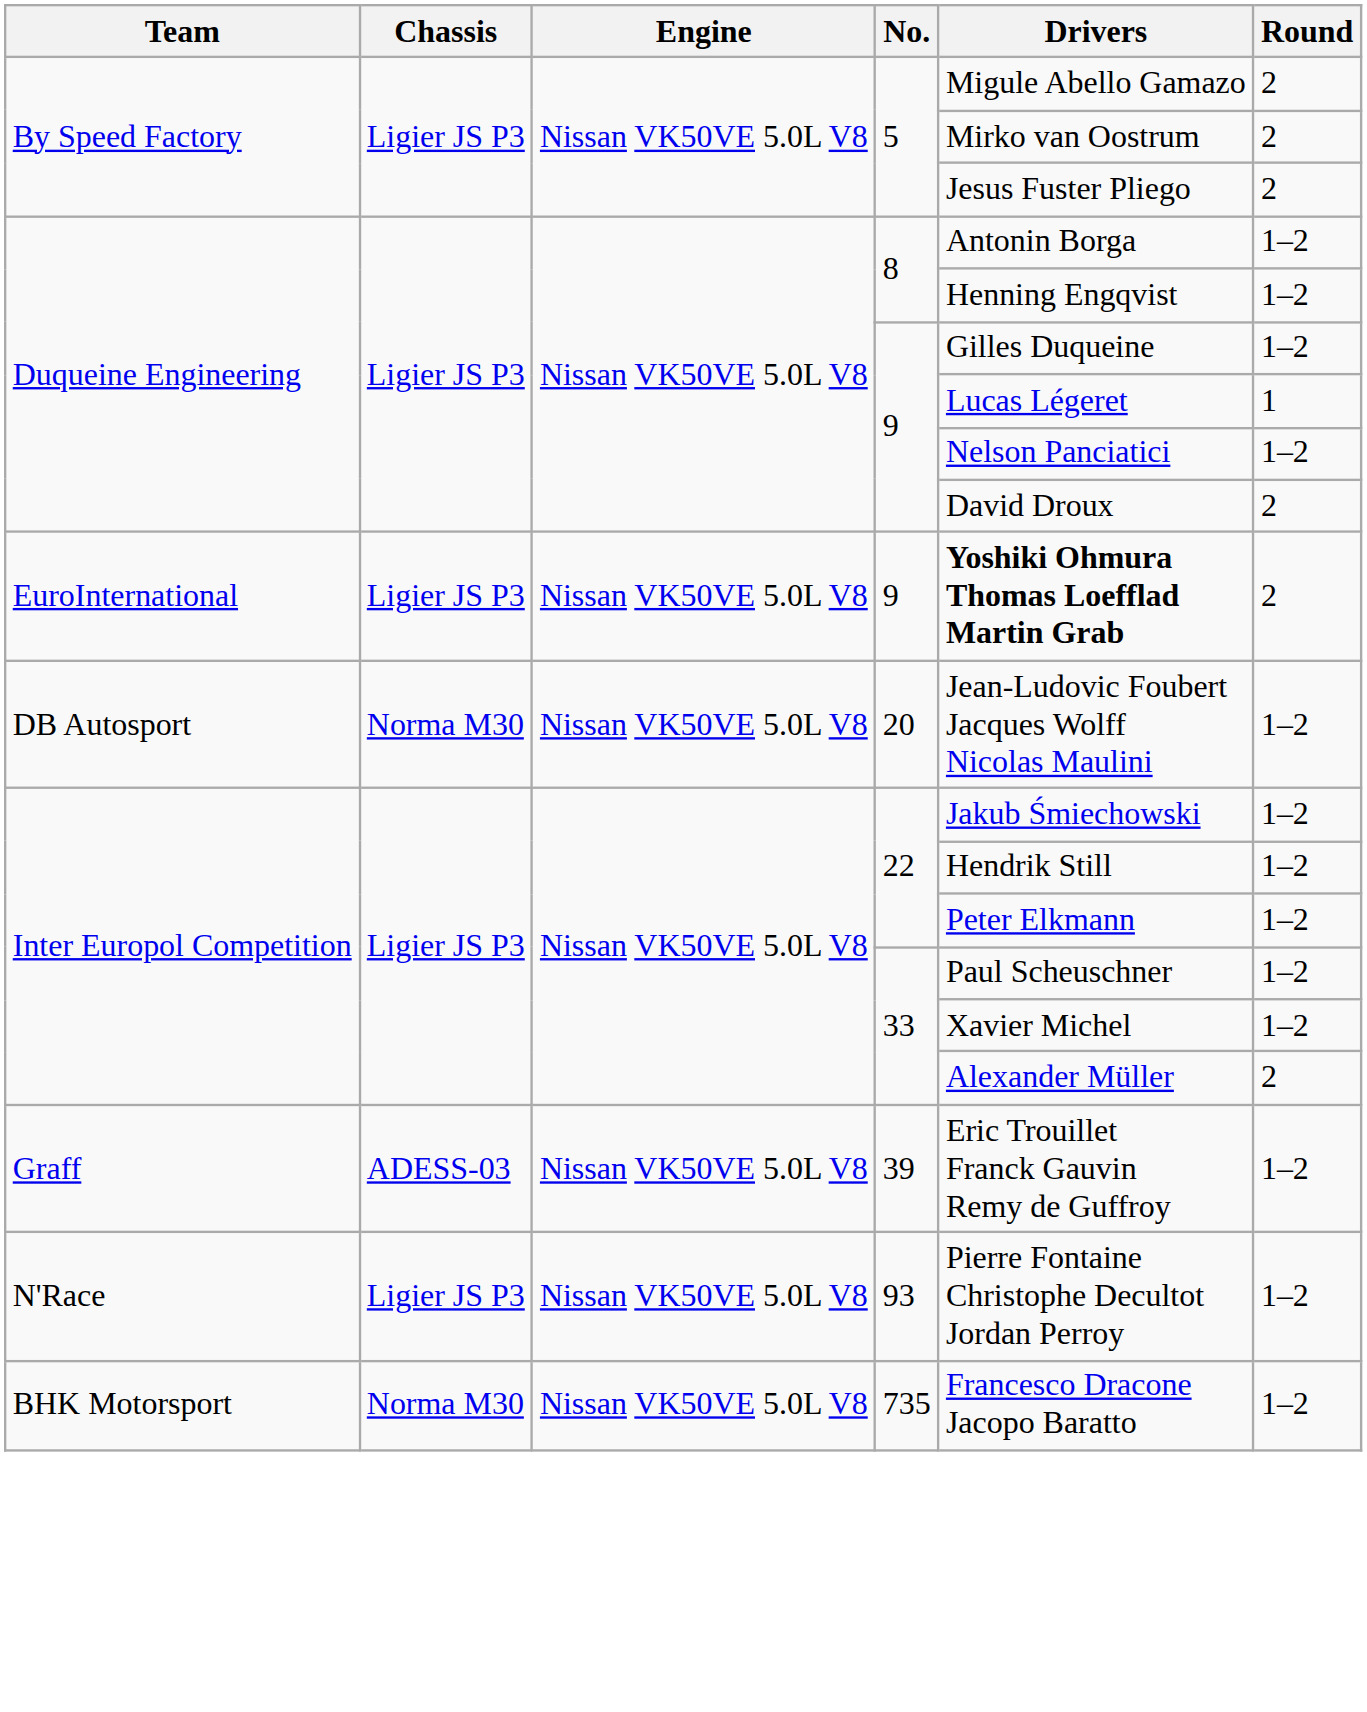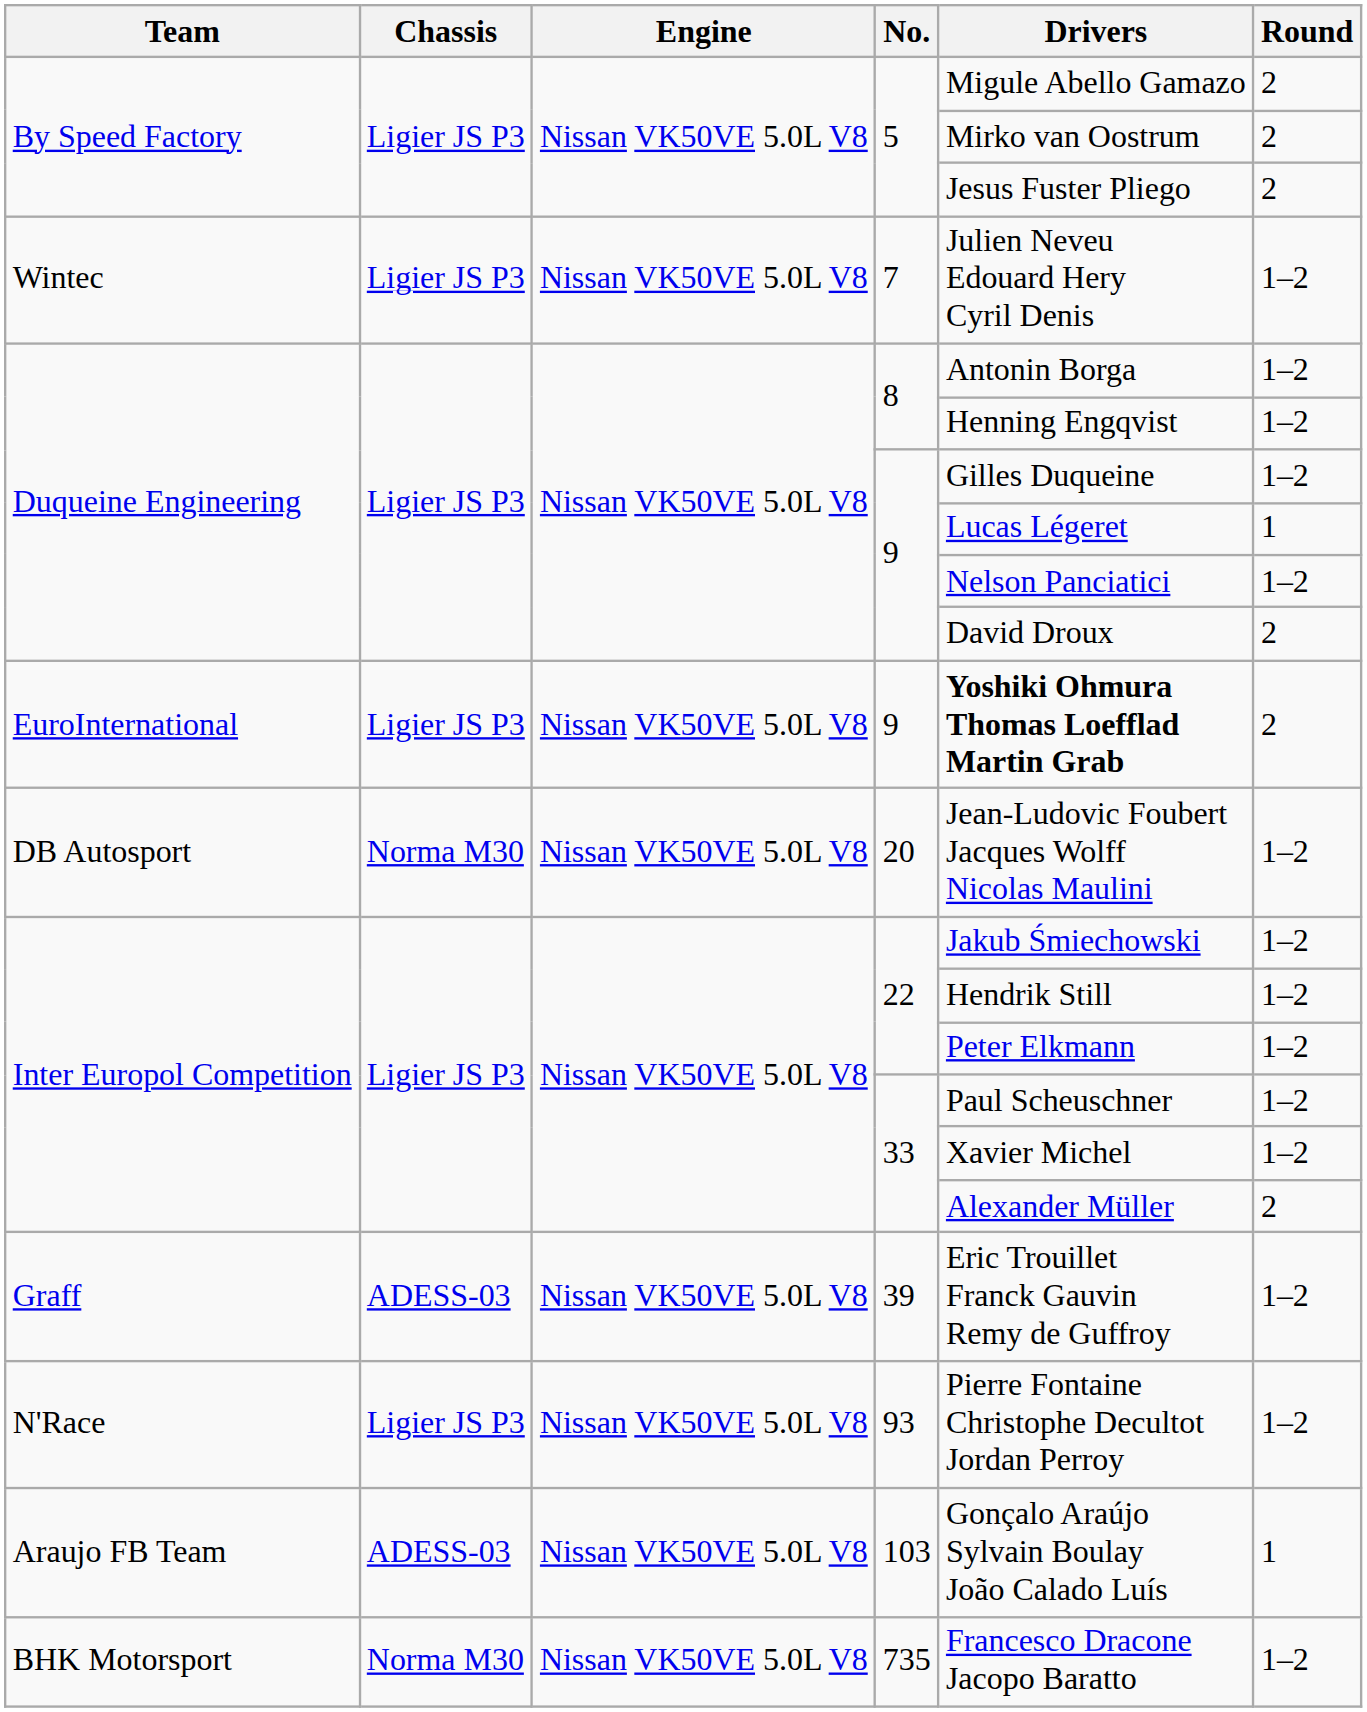+ row: Wintec | Ligier JS P3 | Nissan VK50VE 5.0L V8 | 7 | Julien Neveu Edouard Hery Cyril Denis | 1–2
+ row: Araujo FB Team | ADESS-03 | Nissan VK50VE 5.0L V8 | 103 | Gonçalo Araújo Sylvain Boulay João Calado Luís | 1
